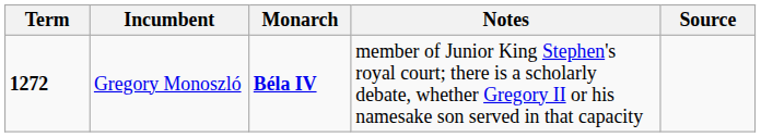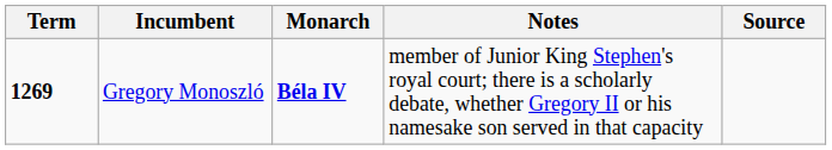Gregory Monoszló | Term: 1272 -> 1269
